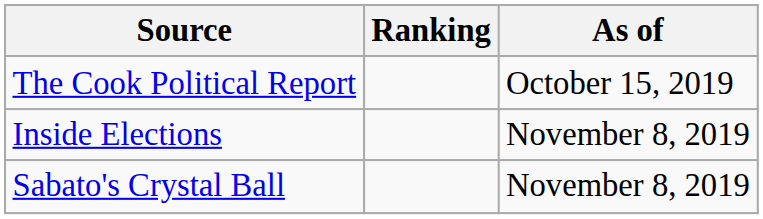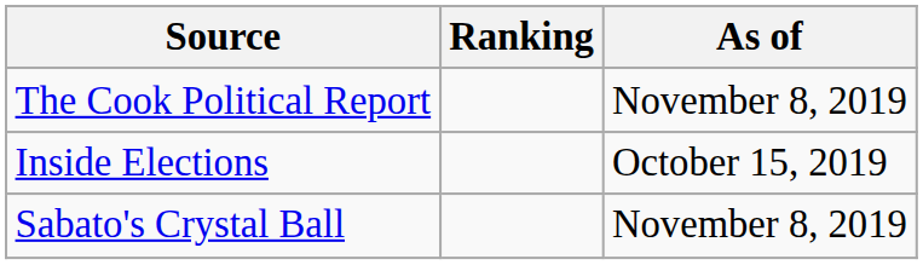The Cook Political Report | As of: October 15, 2019 -> November 8, 2019
Inside Elections | As of: November 8, 2019 -> October 15, 2019
